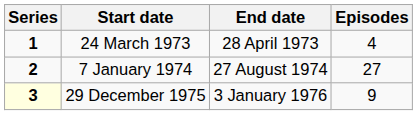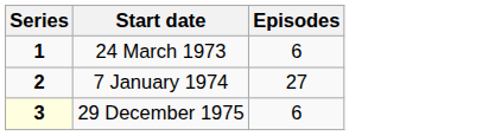- column: End date | 28 April 1973 | 27 August 1974 | 3 January 1976
24 March 1973 | Episodes: 4 -> 6
29 December 1975 | Episodes: 9 -> 6
